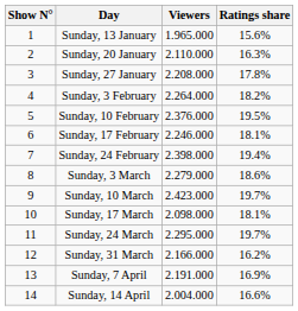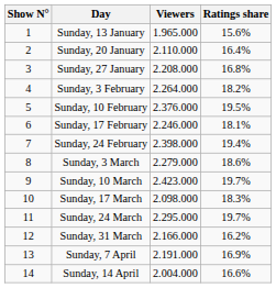Sunday, 20 January | Ratings share: 16.3% -> 16.4%
Sunday, 27 January | Ratings share: 17.8% -> 16.8%
Sunday, 17 March | Ratings share: 18.1% -> 18.3%
